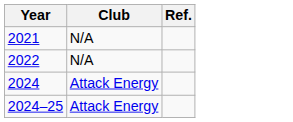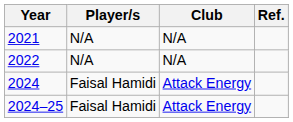+ column: Player/s | N/A | N/A | Faisal Hamidi | Faisal Hamidi
